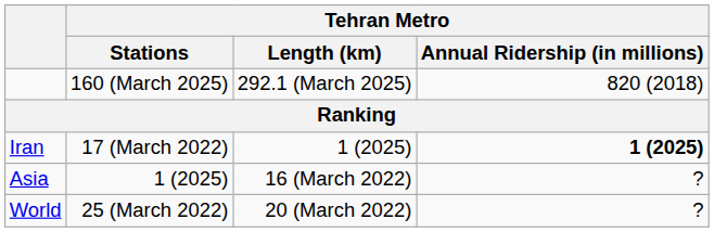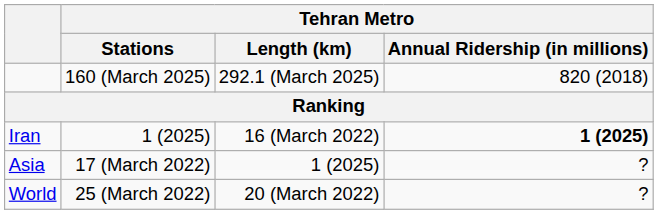Iran | Tehran Metro / Stations: 17 (March 2022) -> 1 (2025)
Iran | Tehran Metro / Length (km): 1 (2025) -> 16 (March 2022)
Asia | Tehran Metro / Stations: 1 (2025) -> 17 (March 2022)
Asia | Tehran Metro / Length (km): 16 (March 2022) -> 1 (2025)
